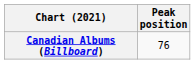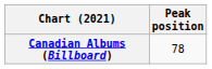Canadian Albums (Billboard) | Peak position: 76 -> 78
